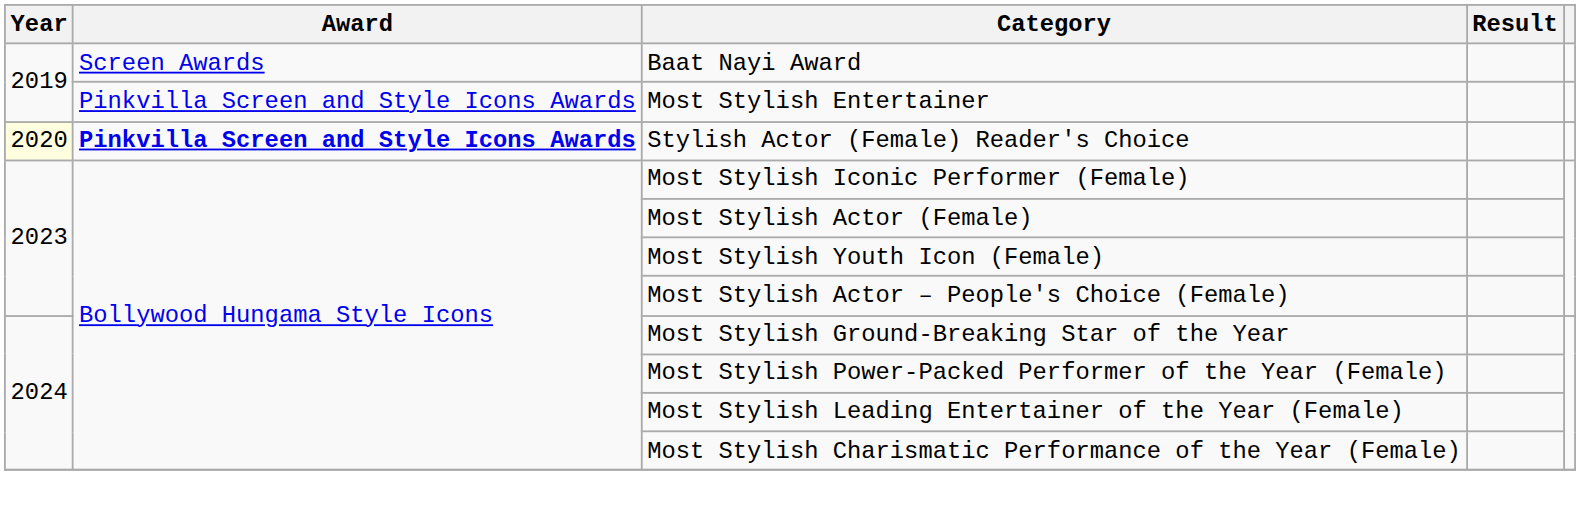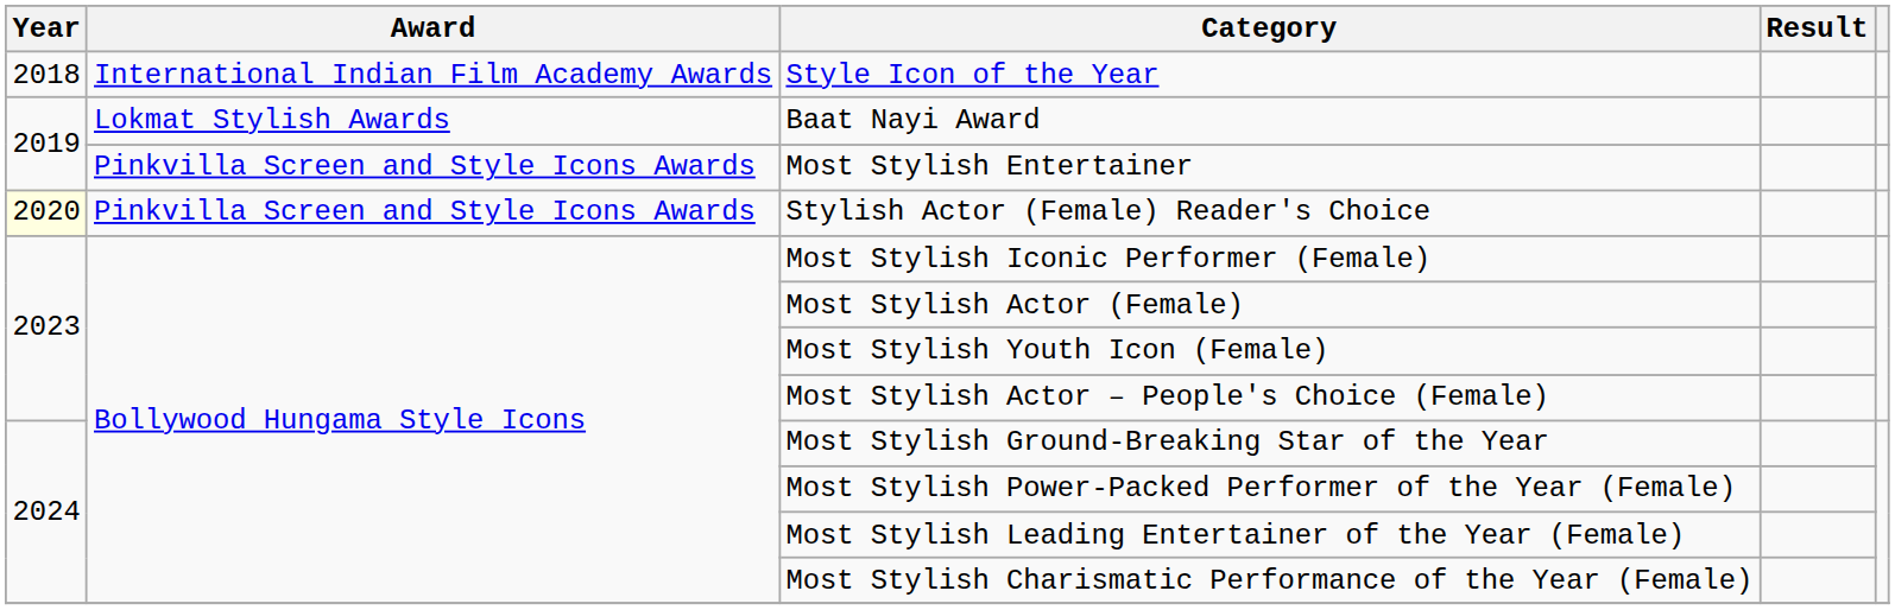+ row: 2018 | International Indian Film Academy Awards | Style Icon of the Year
Baat Nayi Award | Award: Screen Awards -> Lokmat Stylish Awards
Stylish Actor (Female) Reader's Choice | Award: bold -> normal
